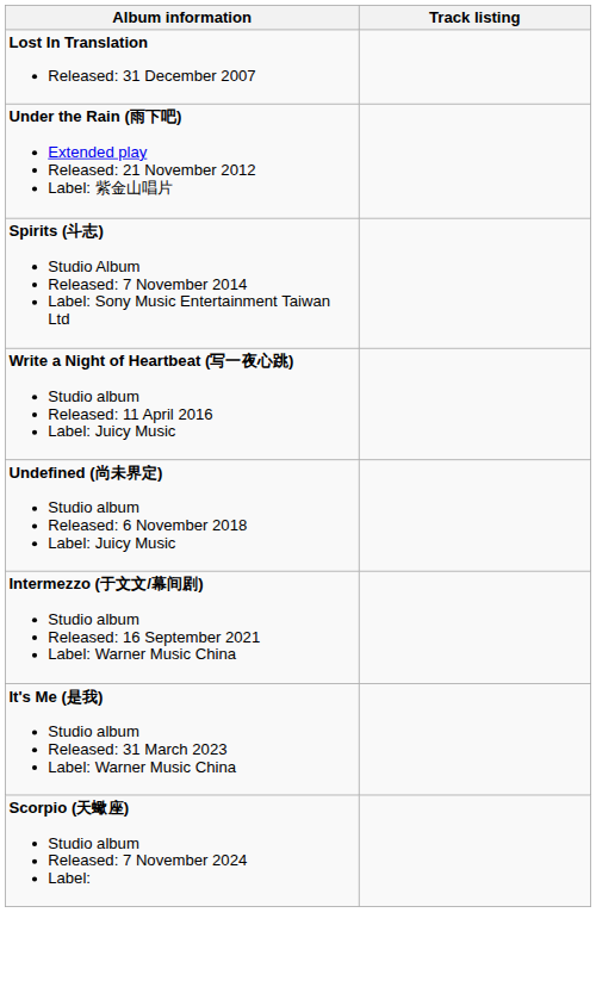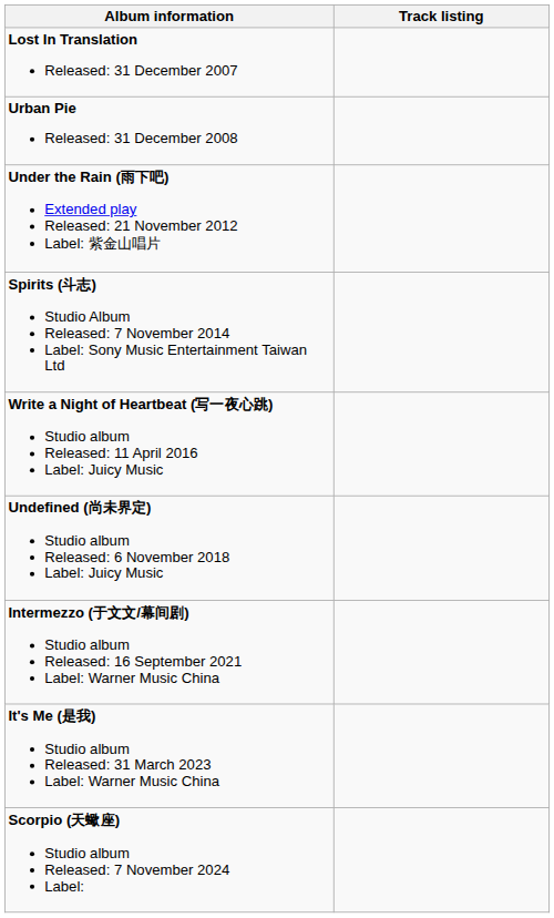+ row: Urban Pie Released: 31 December 2008
